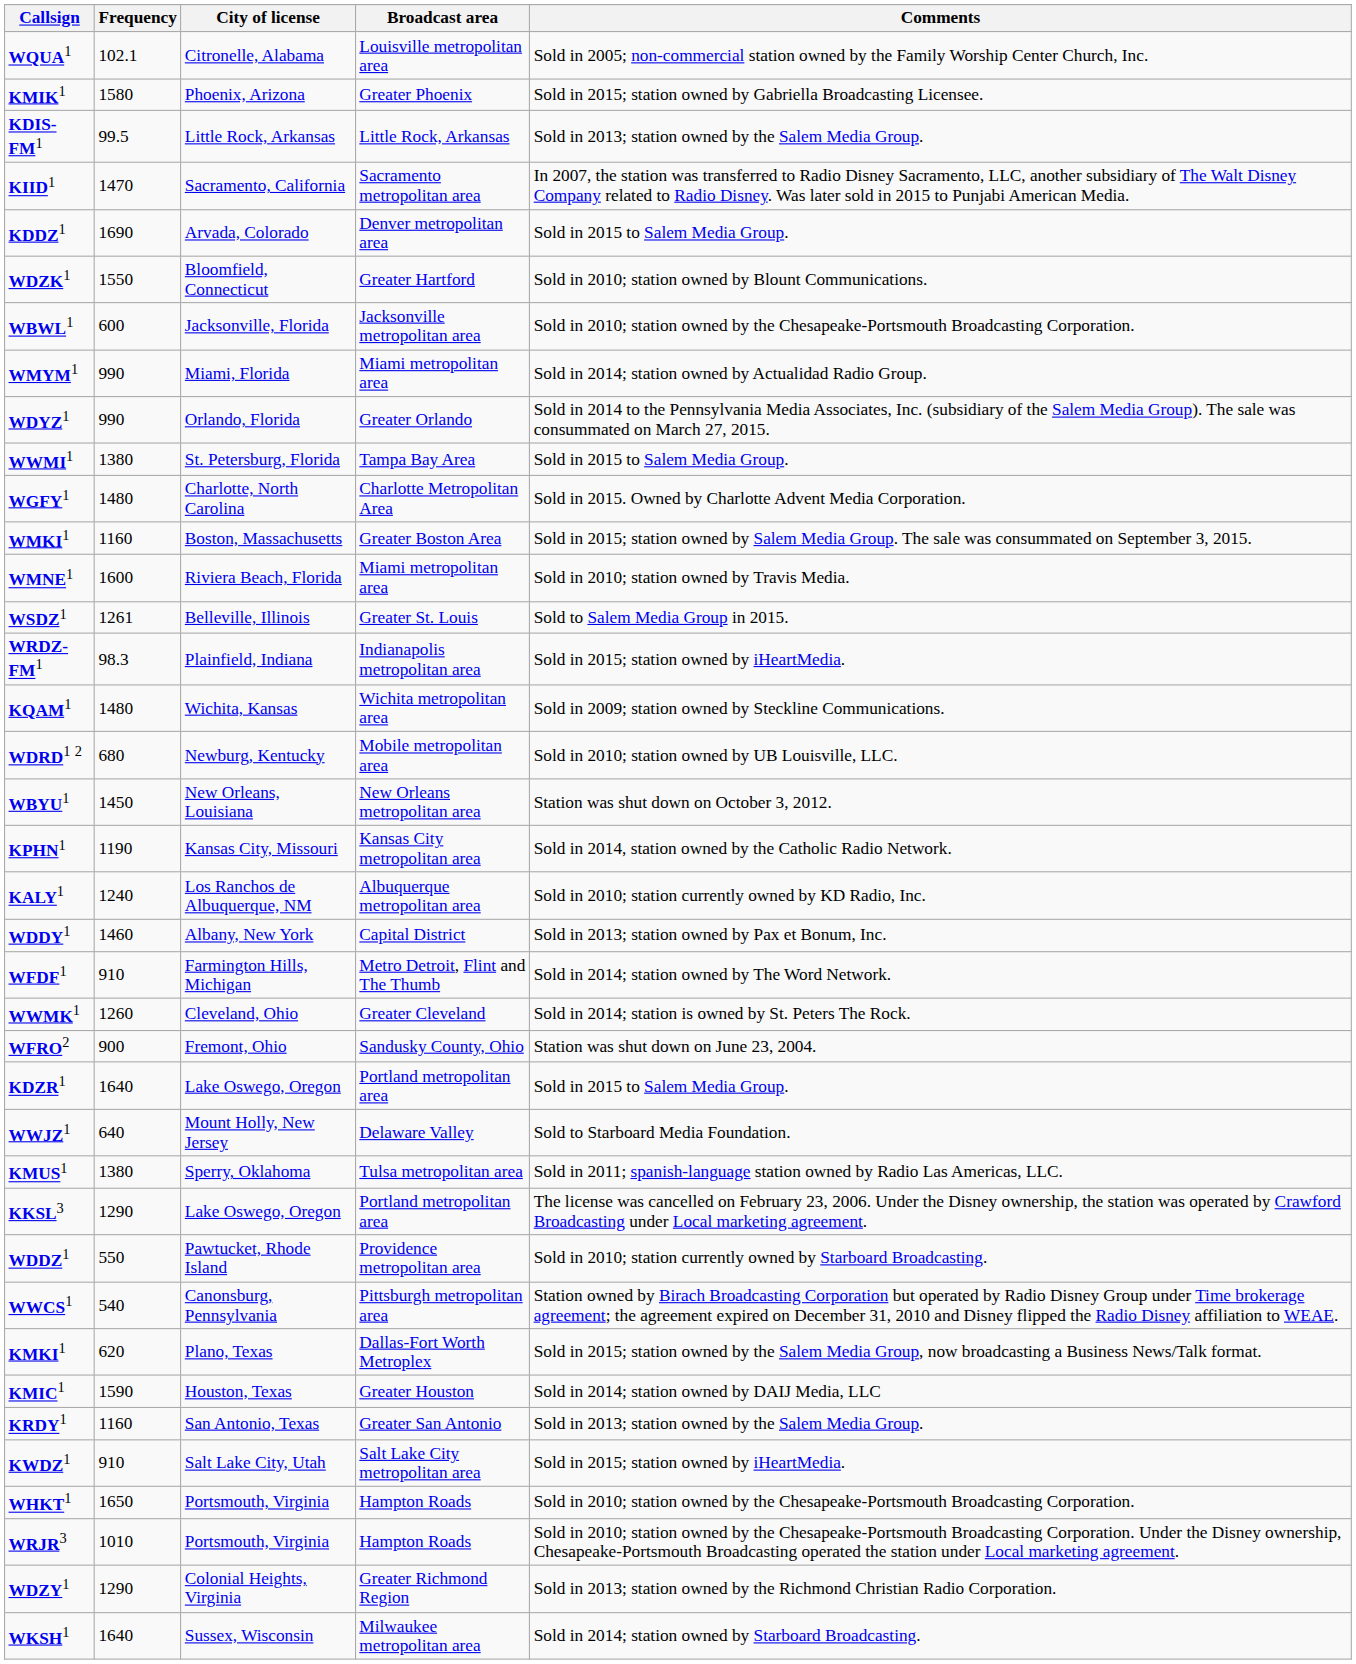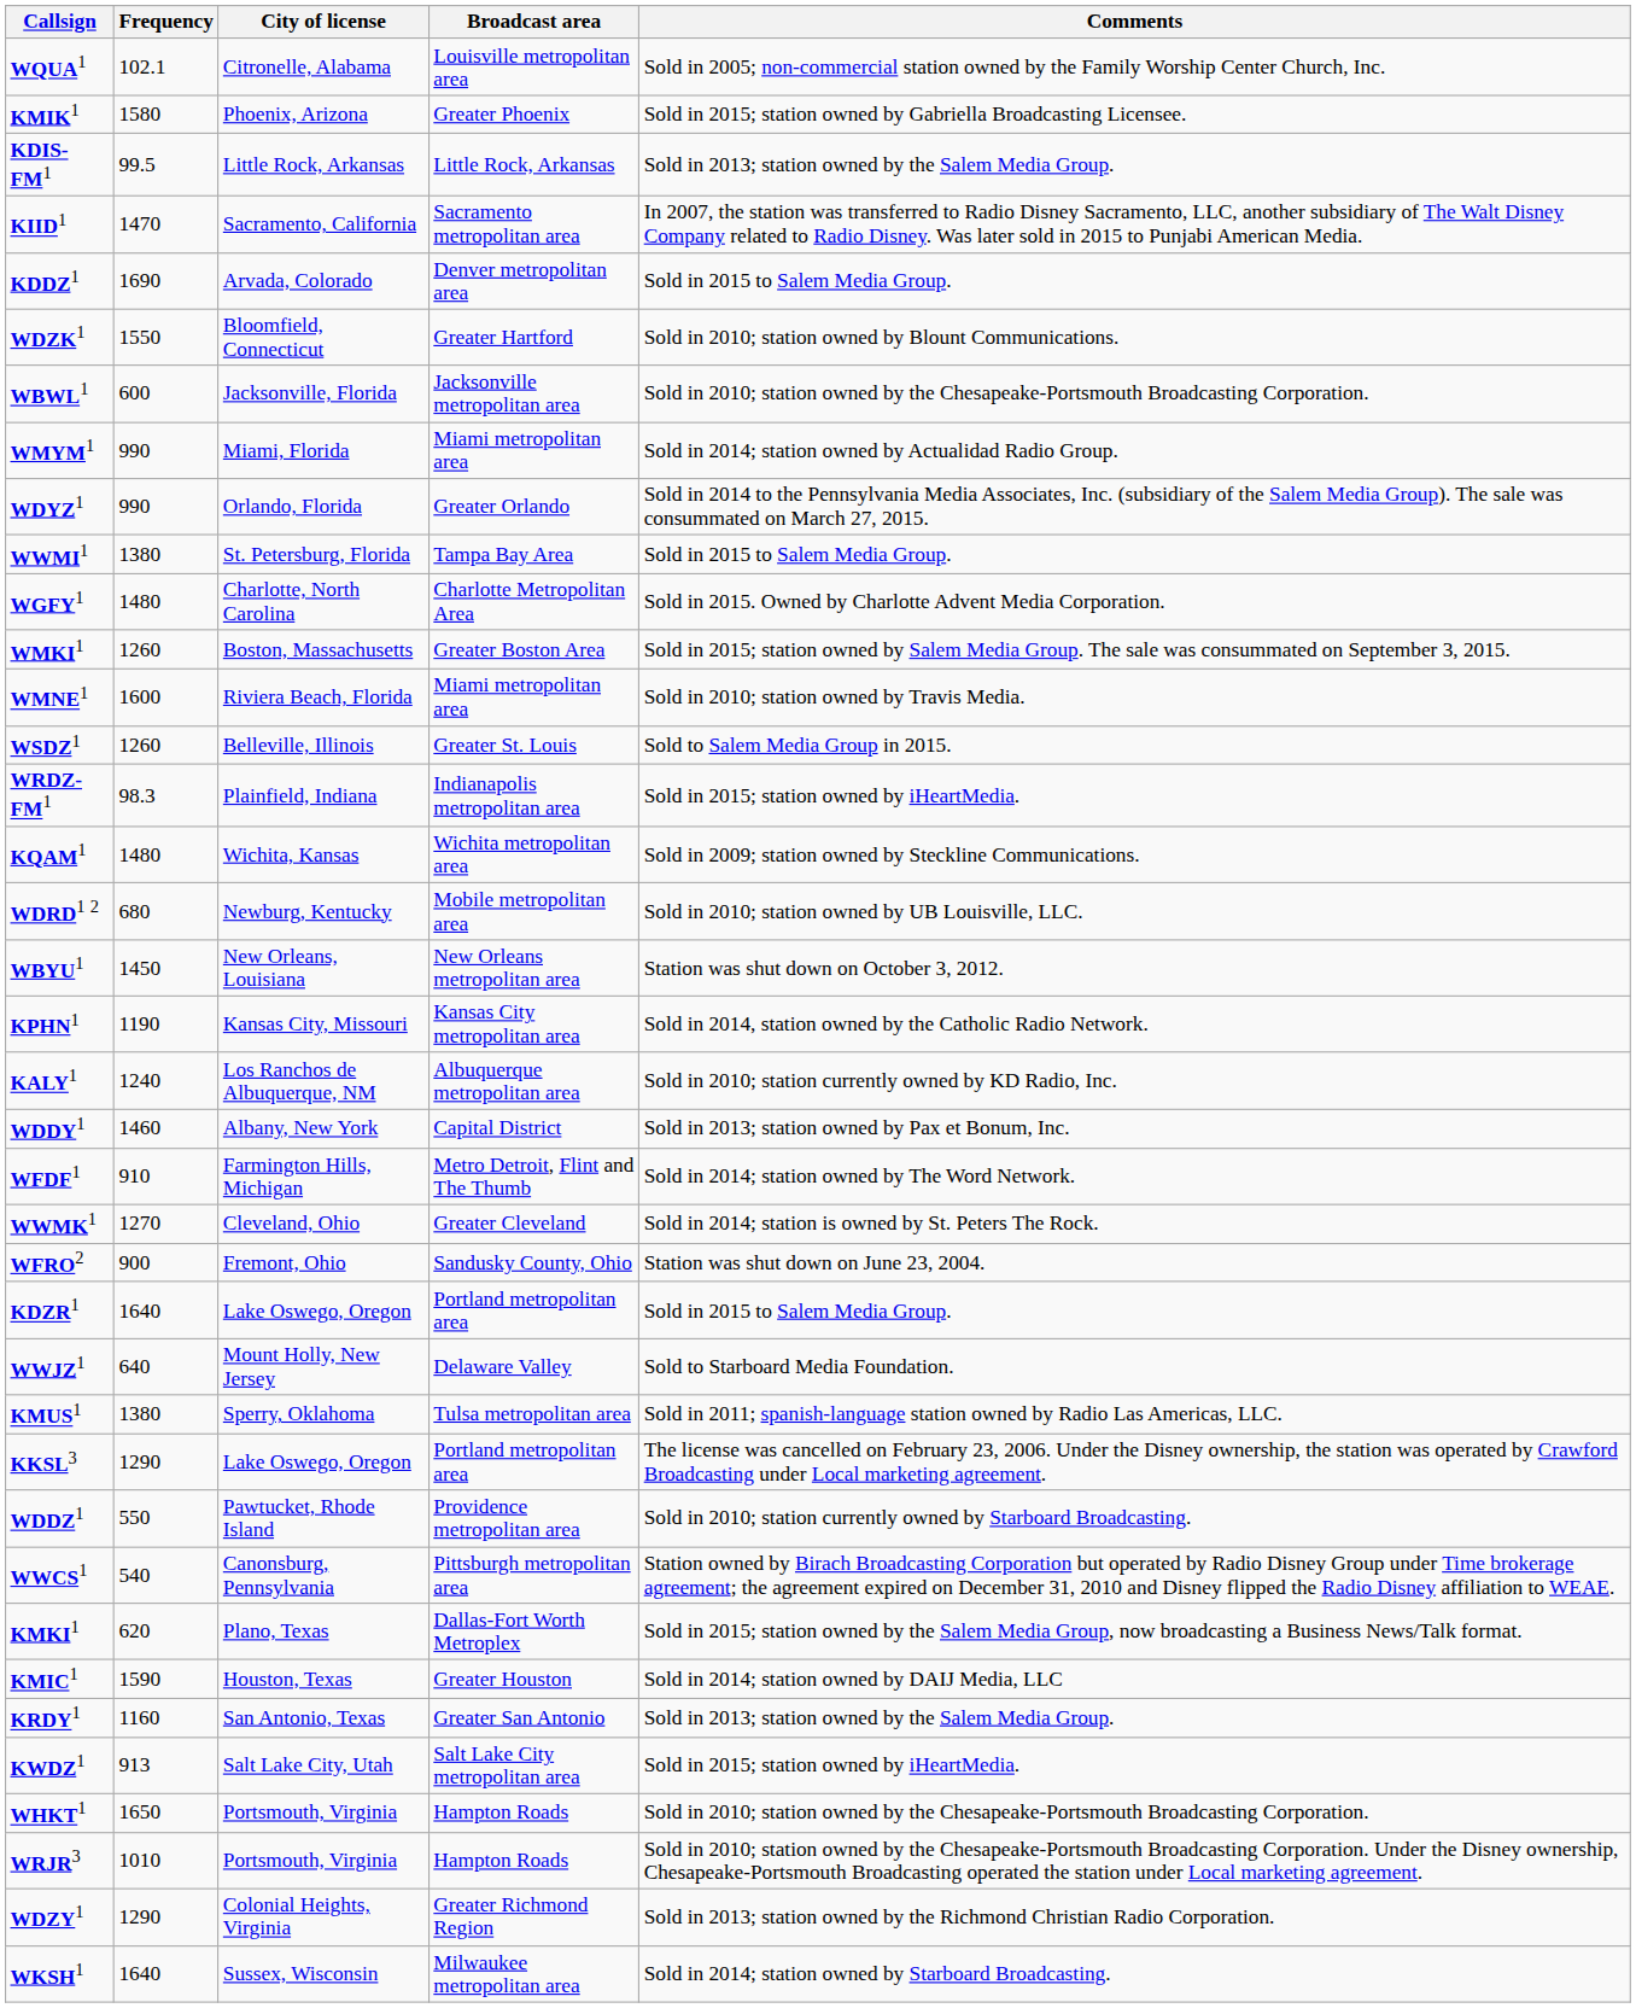WMKI1 | Frequency: 1160 -> 1260
WSDZ1 | Frequency: 1261 -> 1260
WWMK1 | Frequency: 1260 -> 1270
KWDZ1 | Frequency: 910 -> 913
